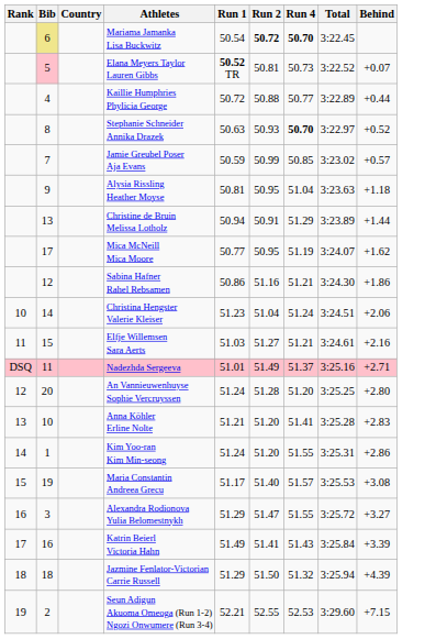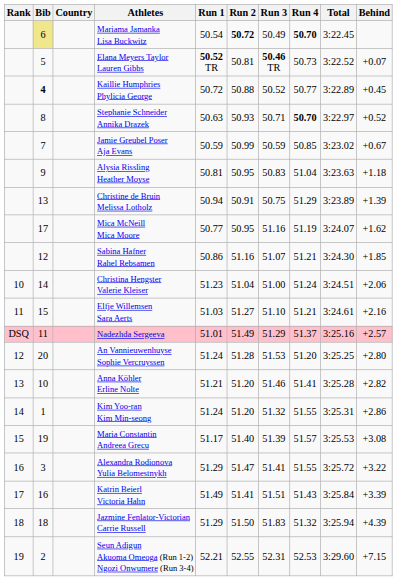+ column: Run 3 | 50.49 | 50.46 TR | 50.52 | 50.71 | 50.59 | 50.83 | 50.75 | 51.16 | 51.07 | 51.00 | 51.10 | 51.29 | 51.53 | 51.46 | 51.32 | 51.39 | 51.41 | 51.51 | 51.83 | 52.31
Elana Meyers Taylor Lauren Gibbs | Bib: pink background -> no background
Kaillie Humphries Phylicia George | Bib: normal -> bold
Kaillie Humphries Phylicia George | Behind: +0.44 -> +0.45
Jamie Greubel Poser Aja Evans | Behind: +0.57 -> +0.67
Christine de Bruin Melissa Lotholz | Behind: +1.44 -> +1.39
Sabina Hafner Rahel Rebsamen | Behind: +1.86 -> +1.85
Nadezhda Sergeeva | Behind: +2.71 -> +2.57
Anna Köhler Erline Nolte | Behind: +2.83 -> +2.82
Alexandra Rodionova Yulia Belomestnykh | Behind: +3.27 -> +3.22
